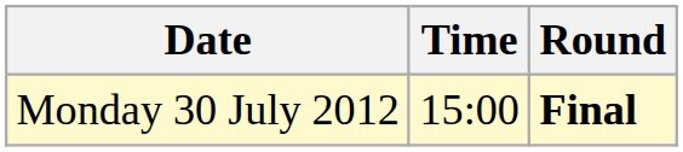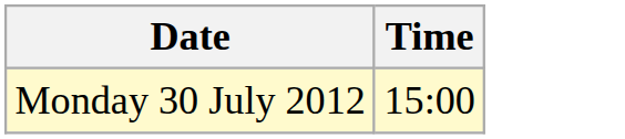- column: Round | Final
